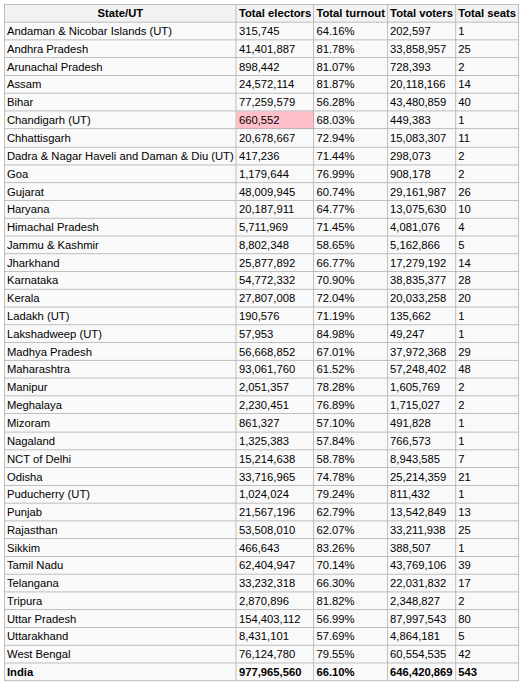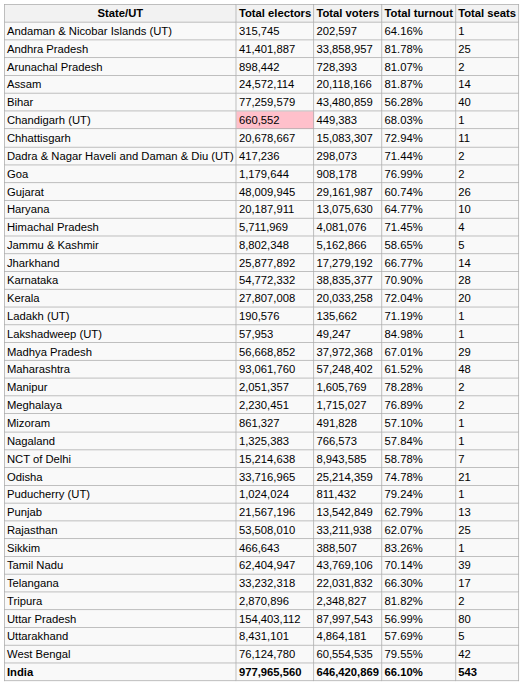columns swapped: Total voters <-> Total turnout
